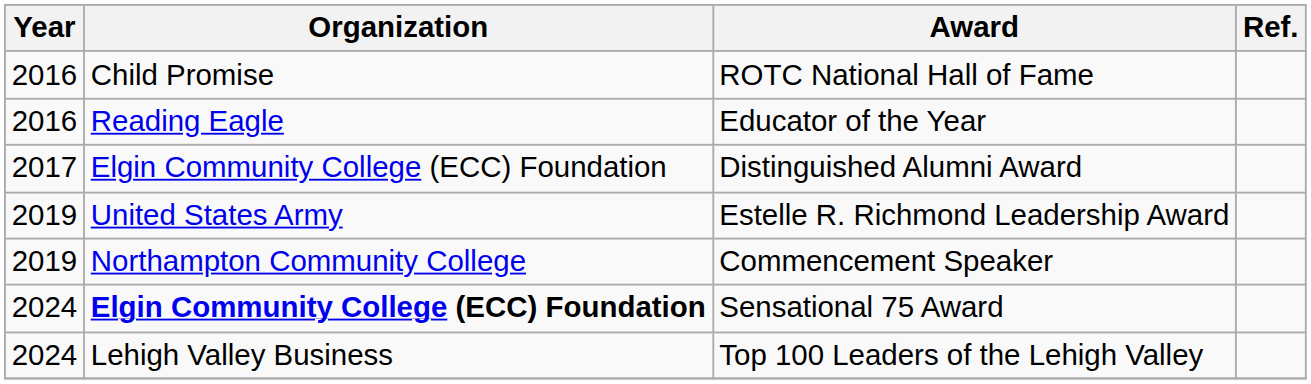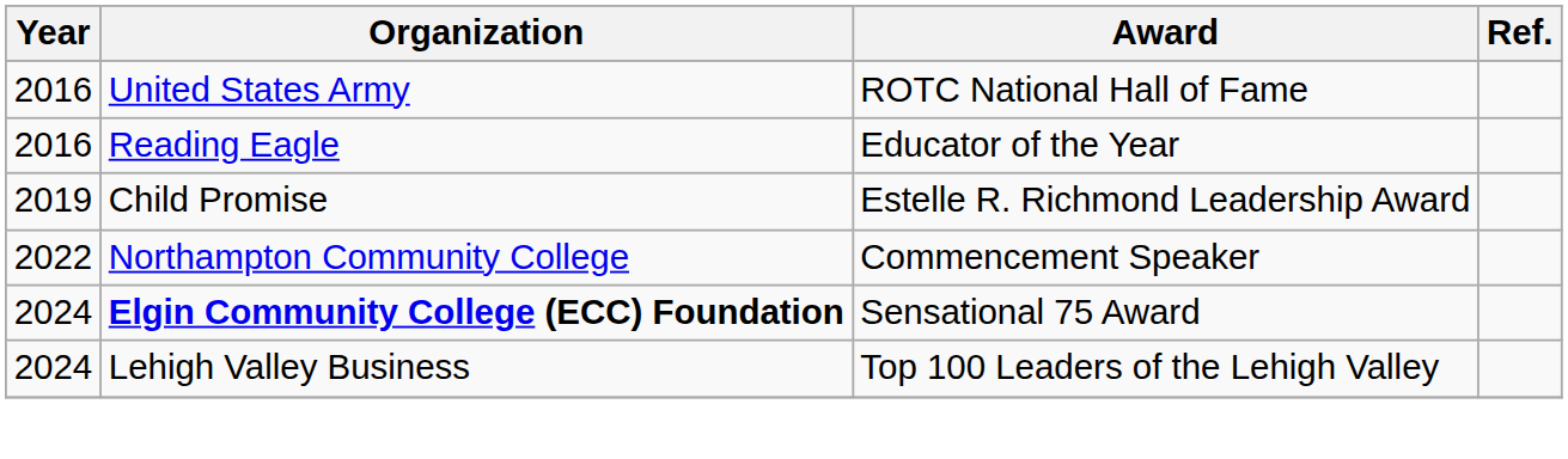ROTC National Hall of Fame | Organization: Child Promise -> United States Army
- row: 2017 | Elgin Community College (ECC) Foundation | Distinguished Alumni Award
Estelle R. Richmond Leadership Award | Organization: United States Army -> Child Promise
Commencement Speaker | Year: 2019 -> 2022
